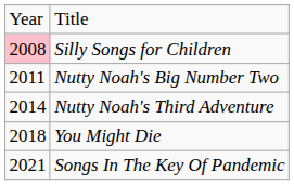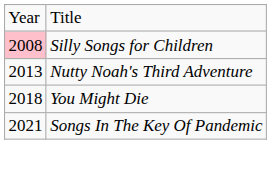- row: 2011 | Nutty Noah's Big Number Two
Nutty Noah's Third Adventure | column 1: 2014 -> 2013
